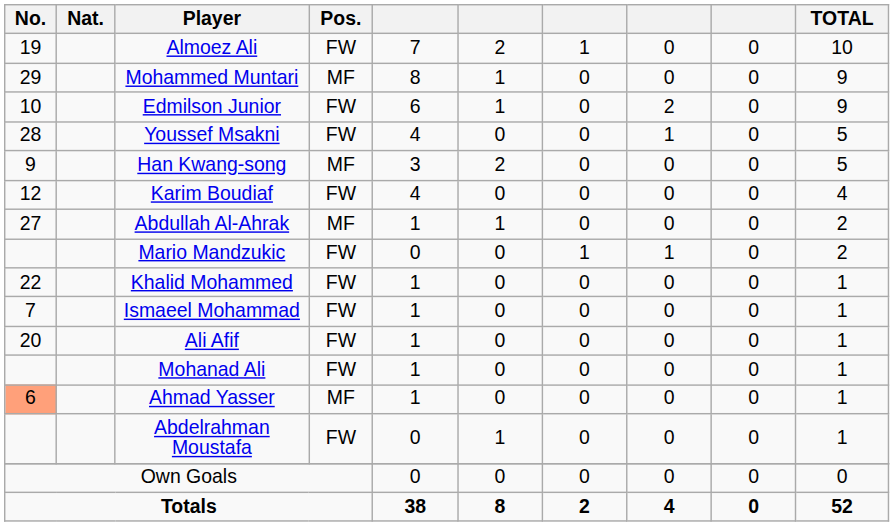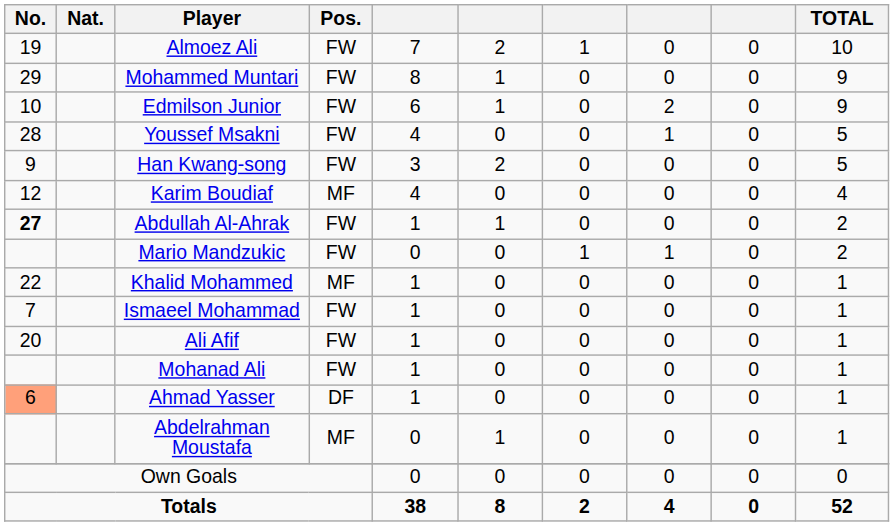Mohammed Muntari | Pos.: MF -> FW
Han Kwang-song | Pos.: MF -> FW
Karim Boudiaf | Pos.: FW -> MF
Abdullah Al-Ahrak | No.: normal -> bold
Abdullah Al-Ahrak | Pos.: MF -> FW
Khalid Mohammed | Pos.: FW -> MF
Ahmad Yasser | Pos.: MF -> DF
Abdelrahman Moustafa | Pos.: FW -> MF
